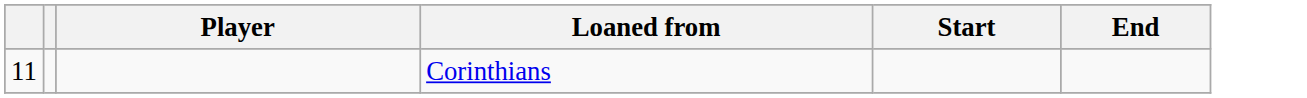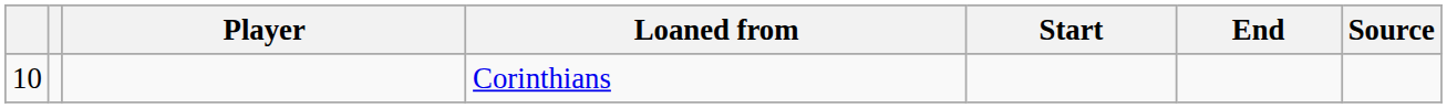+ column: Source
Corinthians | column 1: 11 -> 10
